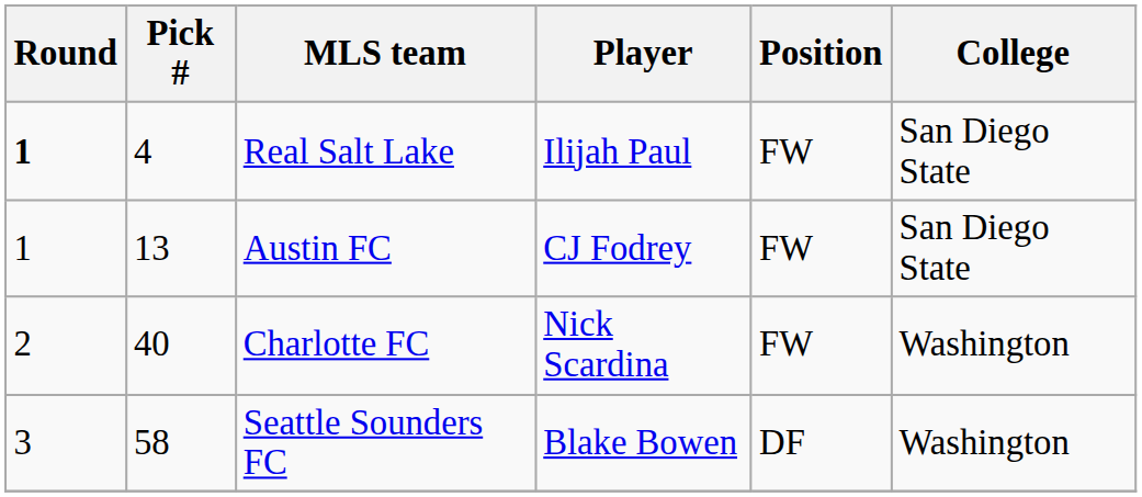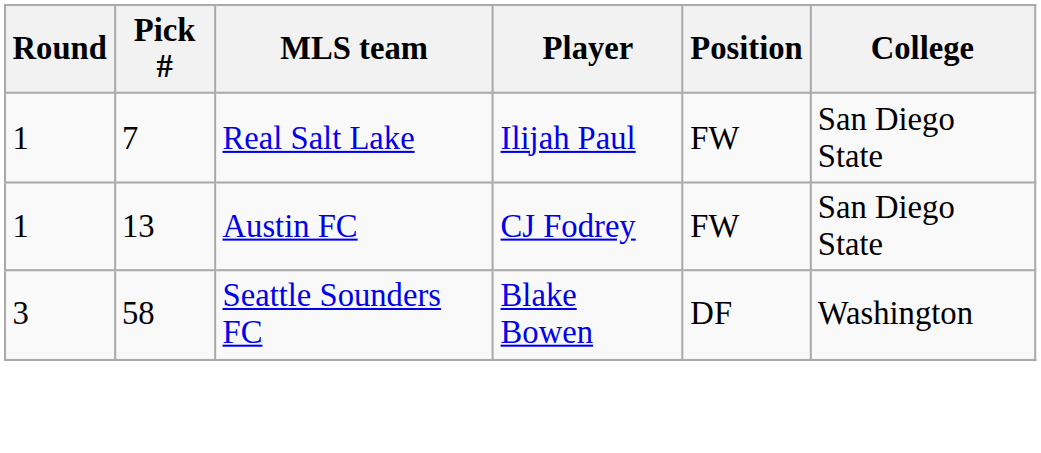Real Salt Lake | Round: bold -> normal
Real Salt Lake | Pick #: 4 -> 7
- row: 2 | 40 | Charlotte FC | Nick Scardina | FW | Washington
